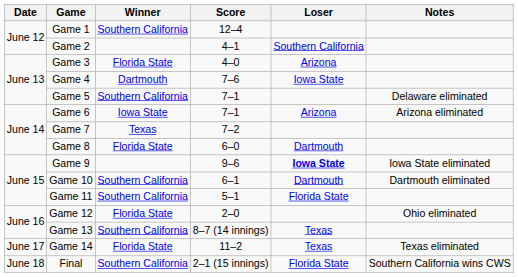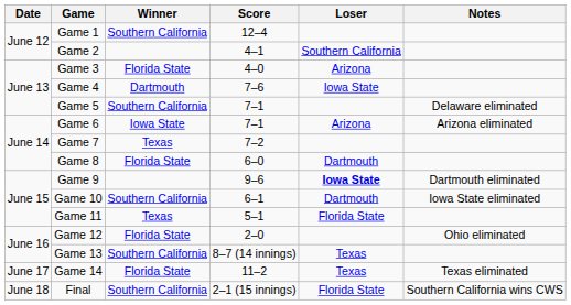Game 9 | Notes: Iowa State eliminated -> Dartmouth eliminated
Game 10 | Notes: Dartmouth eliminated -> Iowa State eliminated
Game 11 | Winner: Southern California -> Texas
